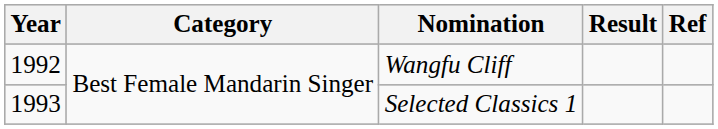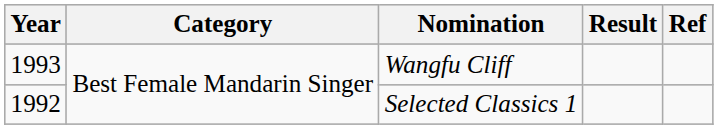Wangfu Cliff | Year: 1992 -> 1993
Selected Classics 1 | Year: 1993 -> 1992
